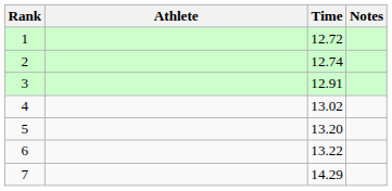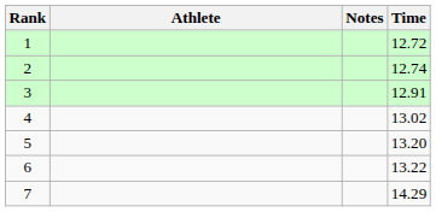columns swapped: Time <-> Notes
